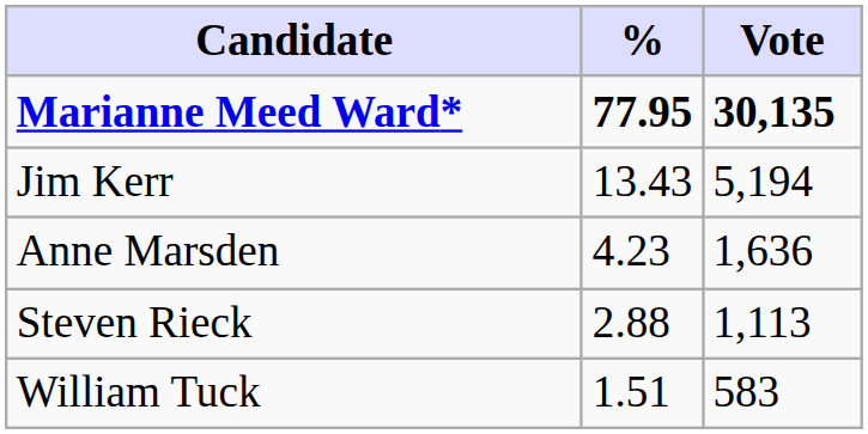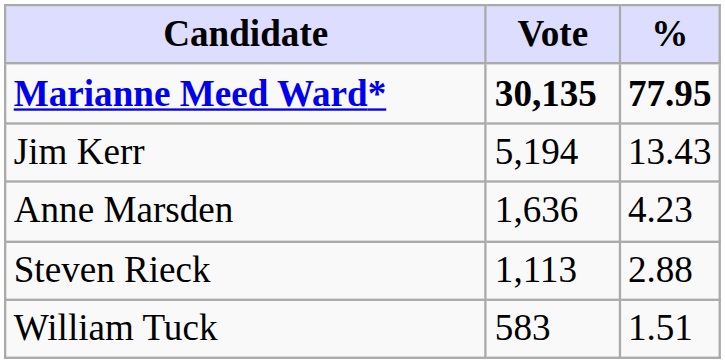columns swapped: Vote <-> %
